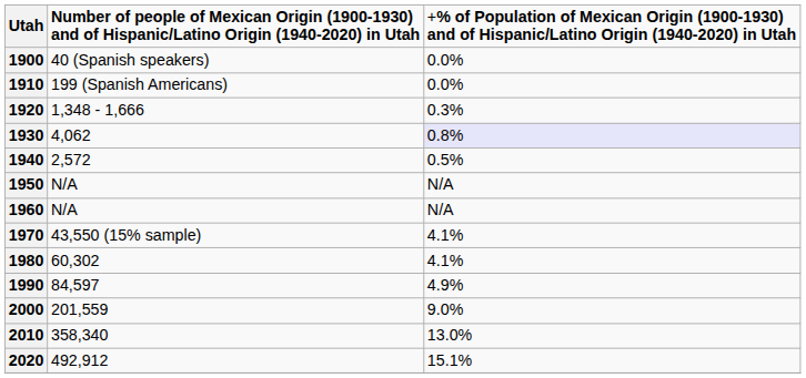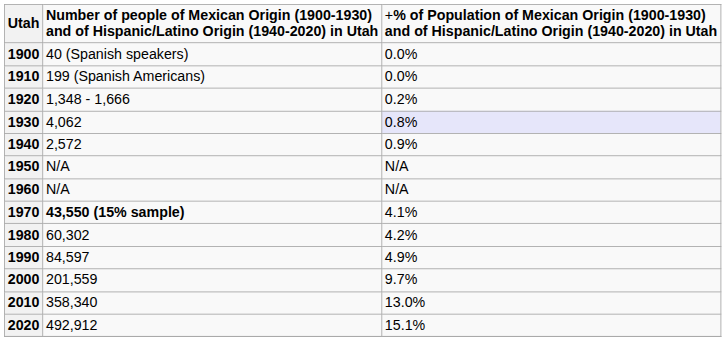1920 | column 3: 0.3% -> 0.2%
1940 | column 3: 0.5% -> 0.9%
1970 | column 2: normal -> bold
1980 | column 3: 4.1% -> 4.2%
2000 | column 3: 9.0% -> 9.7%
